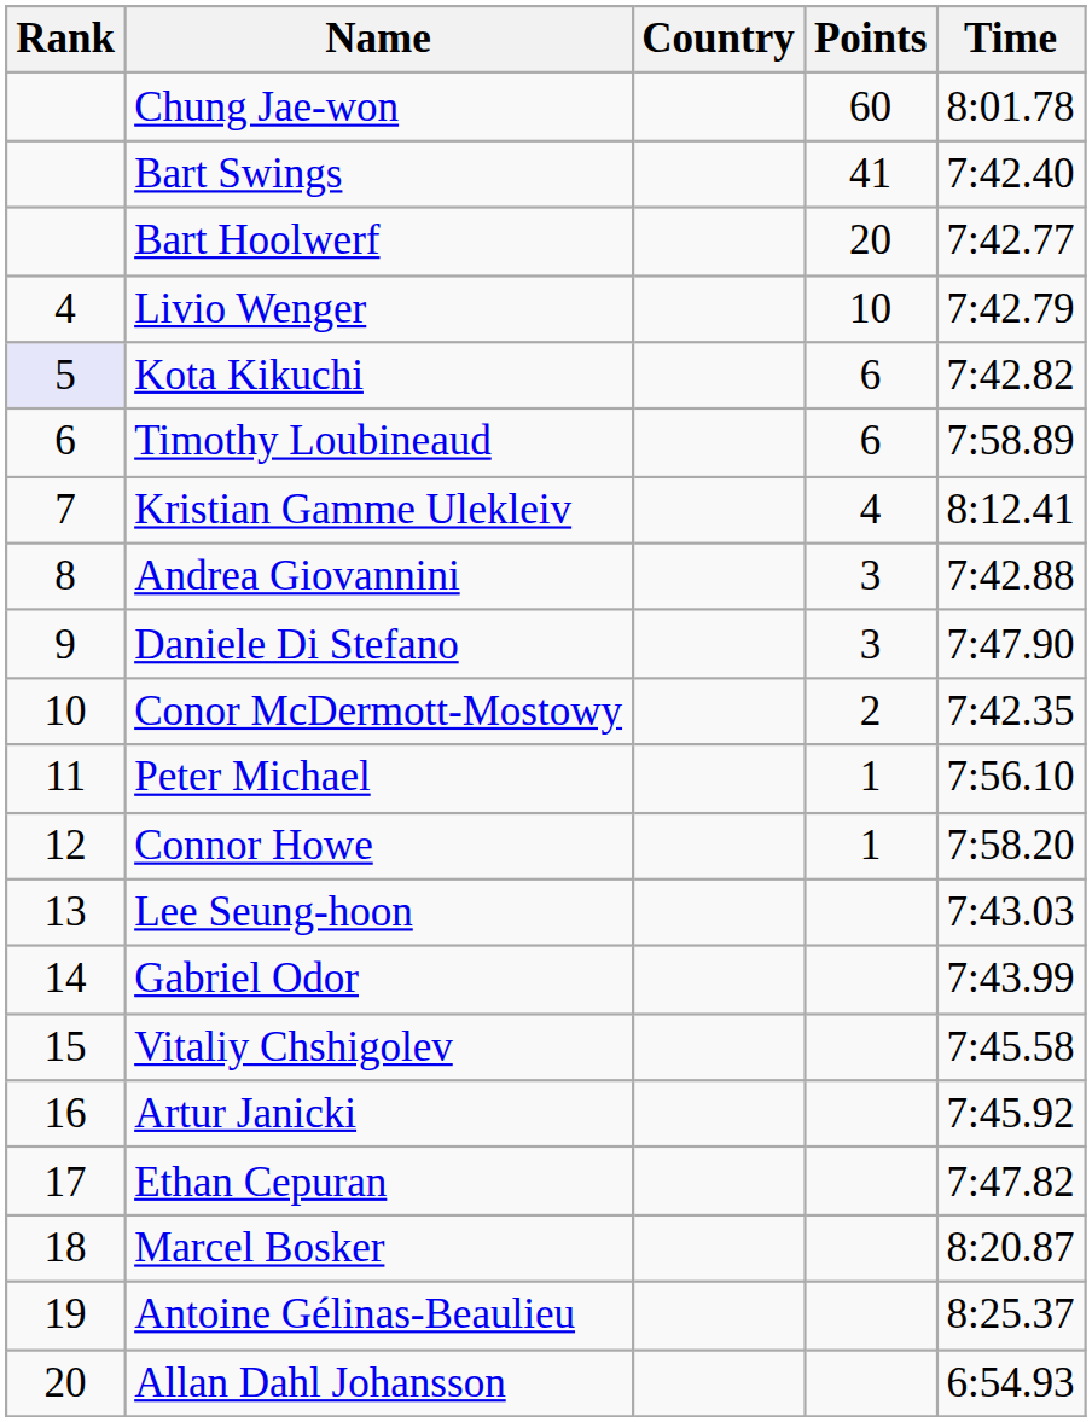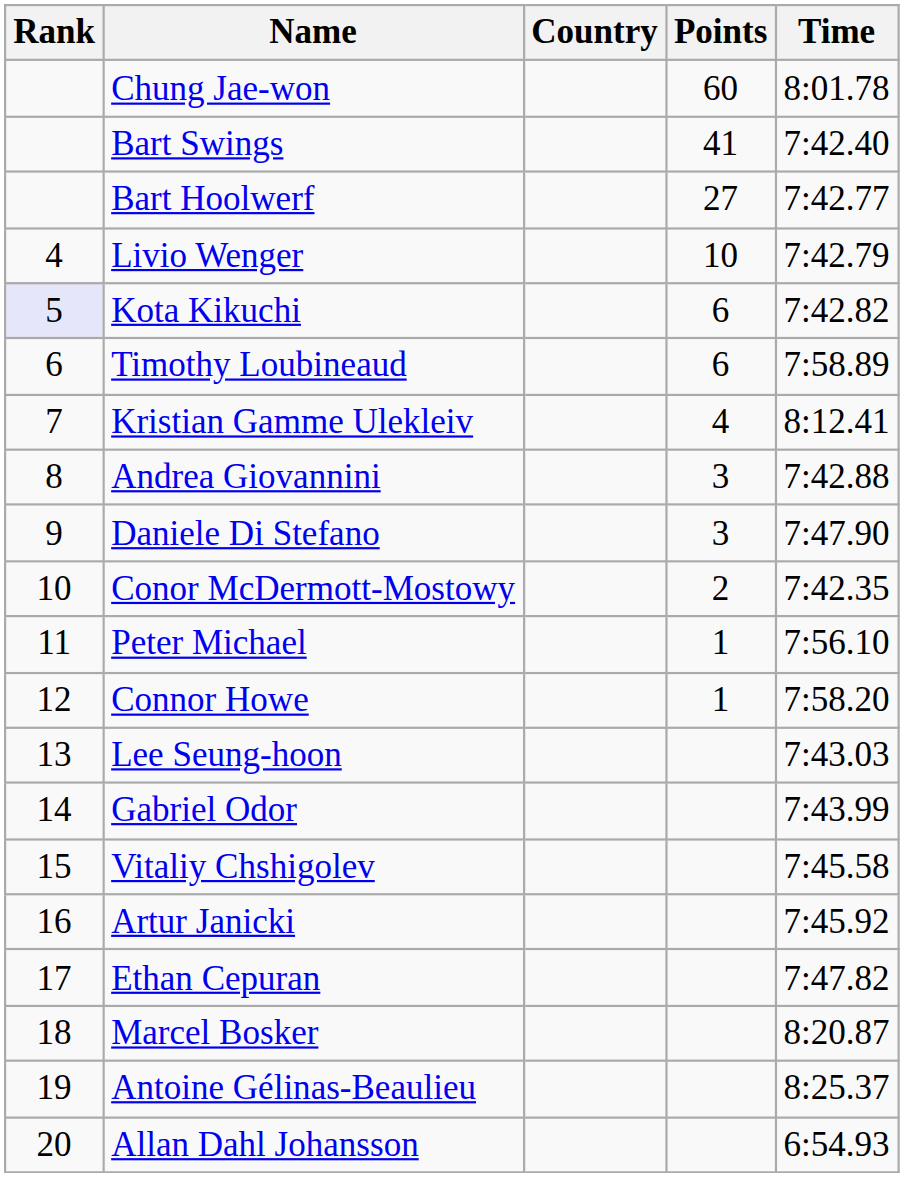Bart Hoolwerf | Points: 20 -> 27
